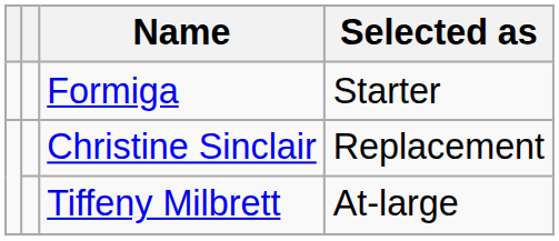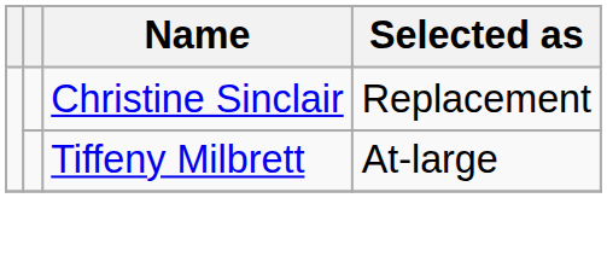- row: Formiga | Starter
